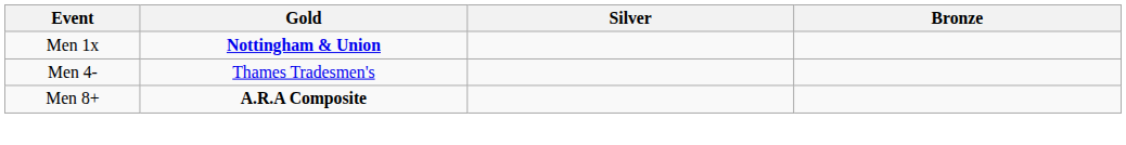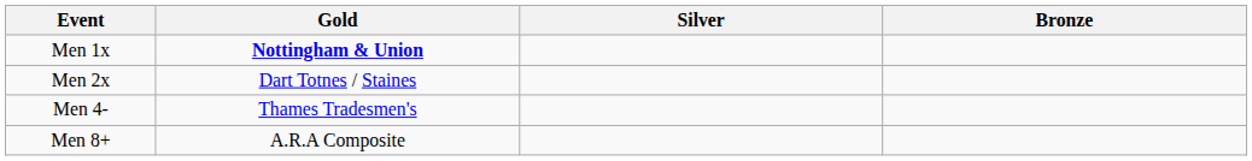+ row: Men 2x | Dart Totnes / Staines
Men 8+ | Gold: bold -> normal
